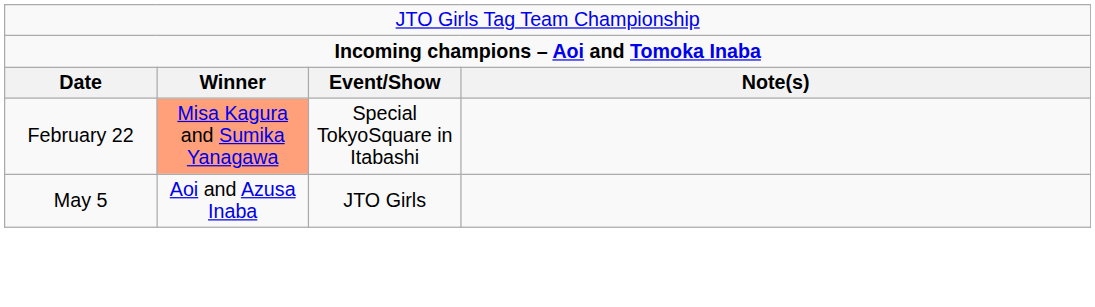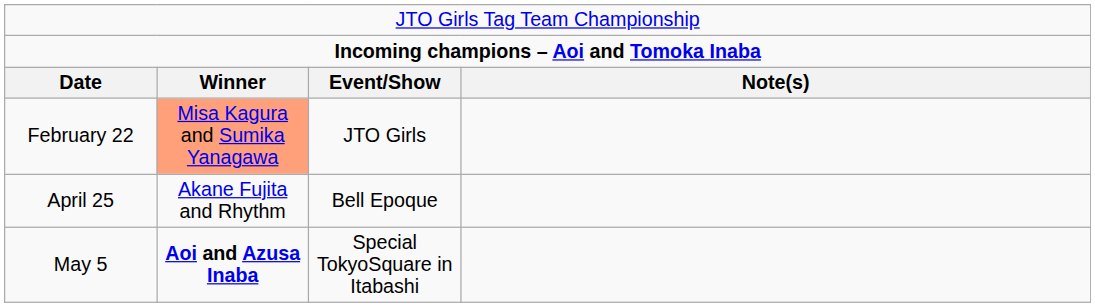February 22 | column 3: Special TokyoSquare in Itabashi -> JTO Girls
+ row: April 25 | Akane Fujita and Rhythm | Bell Epoque
May 5 | column 2: normal -> bold
May 5 | column 3: JTO Girls -> Special TokyoSquare in Itabashi
